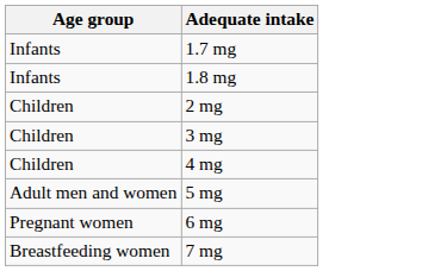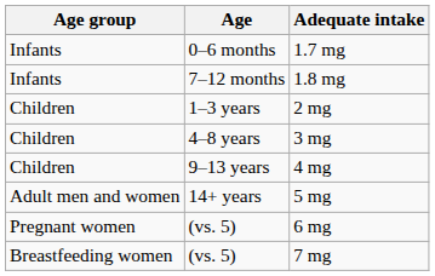+ column: Age | 0–6 months | 7–12 months | 1–3 years | 4–8 years | 9–13 years | 14+ years | (vs. 5) | (vs. 5)
